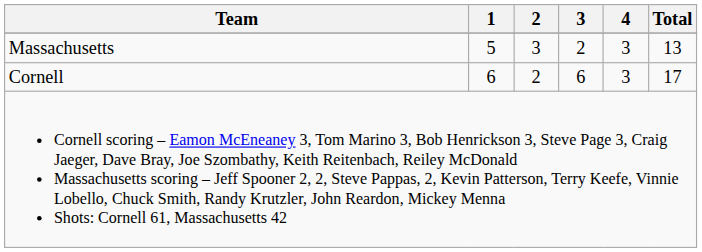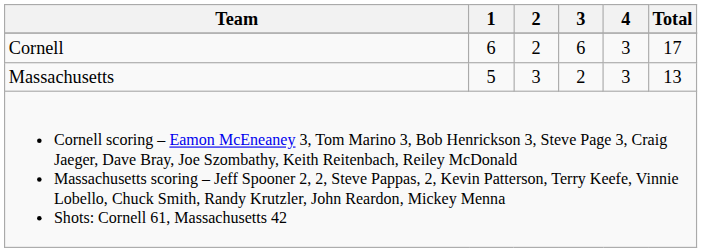rows swapped: Cornell <-> Massachusetts
